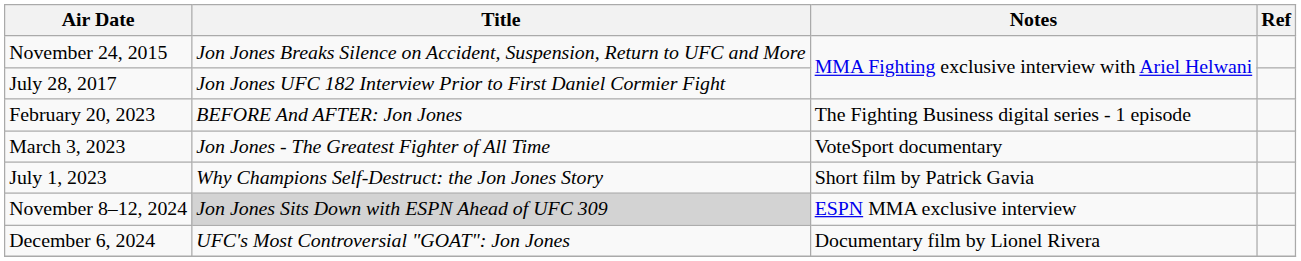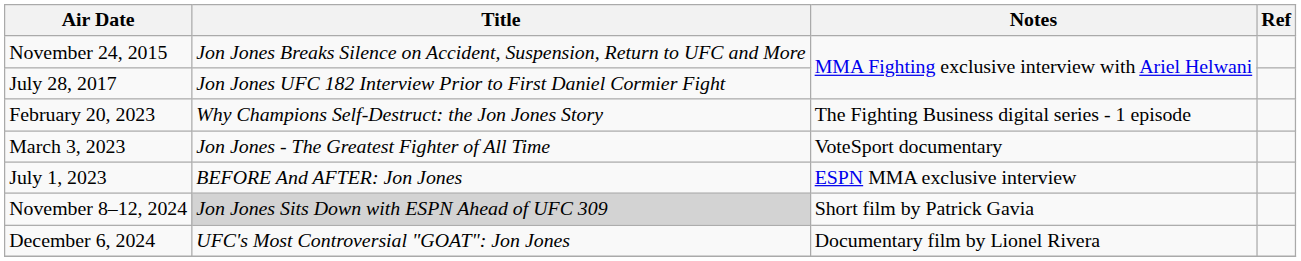February 20, 2023 | Title: BEFORE And AFTER: Jon Jones -> Why Champions Self-Destruct: the Jon Jones Story
July 1, 2023 | Title: Why Champions Self-Destruct: the Jon Jones Story -> BEFORE And AFTER: Jon Jones
July 1, 2023 | Notes: Short film by Patrick Gavia -> ESPN MMA exclusive interview
November 8–12, 2024 | Notes: ESPN MMA exclusive interview -> Short film by Patrick Gavia
